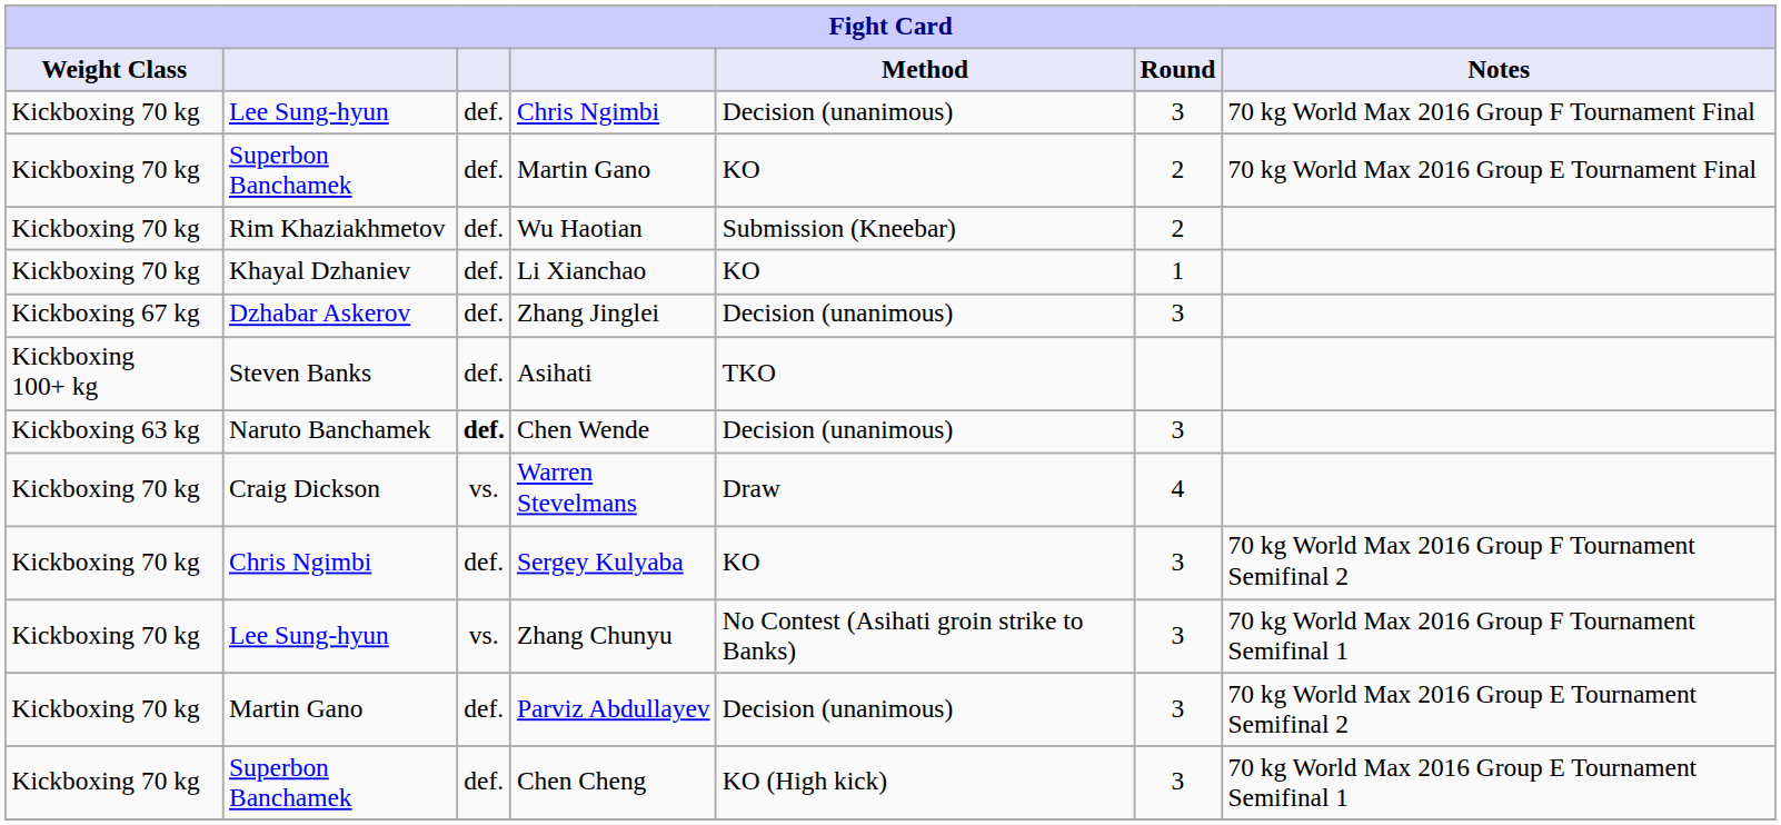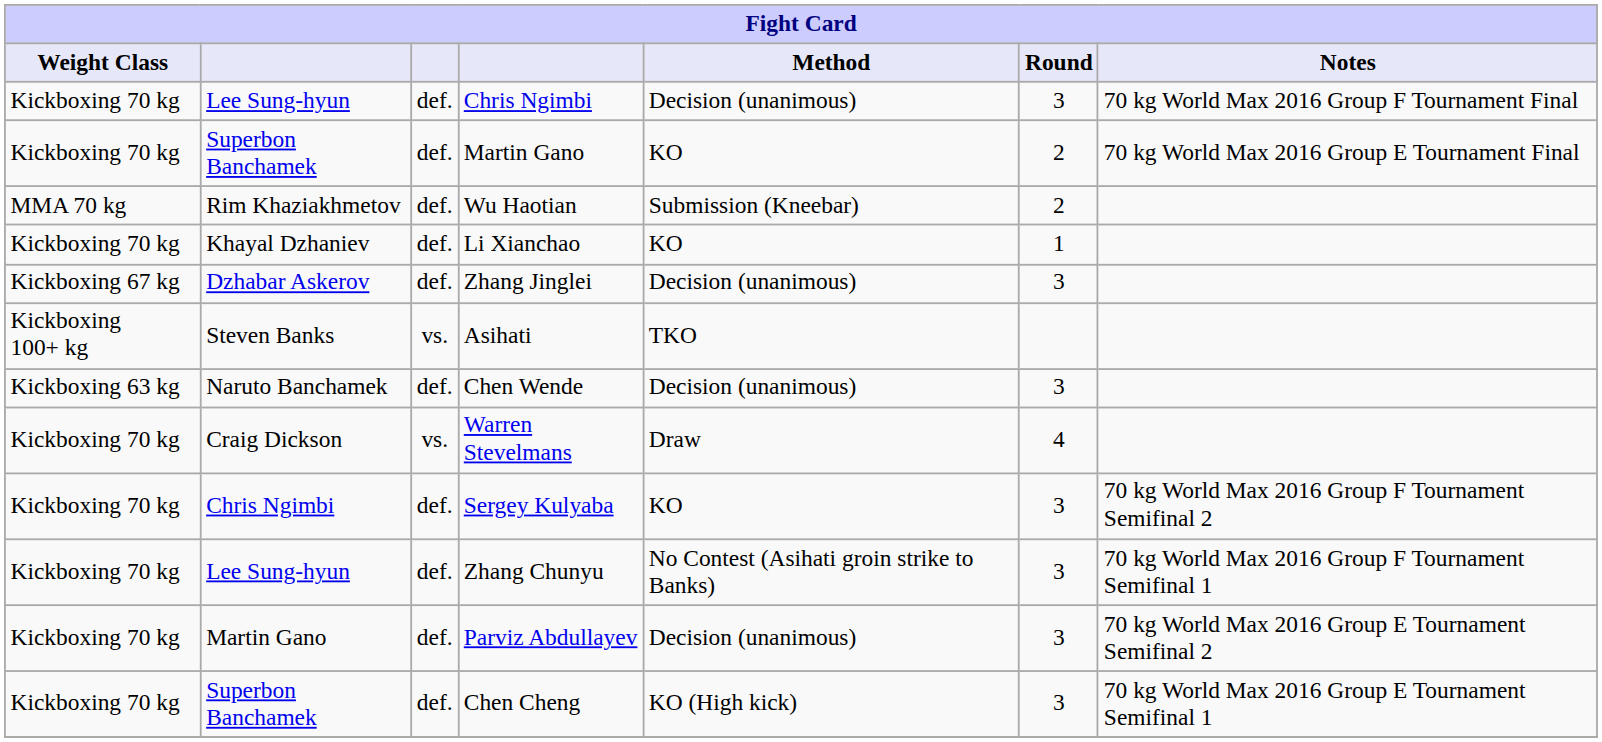Wu Haotian | Weight Class: Kickboxing 70 kg -> MMA 70 kg
Asihati | column 3: def. -> vs.
Chen Wende | column 3: bold -> normal
Zhang Chunyu | column 3: vs. -> def.
